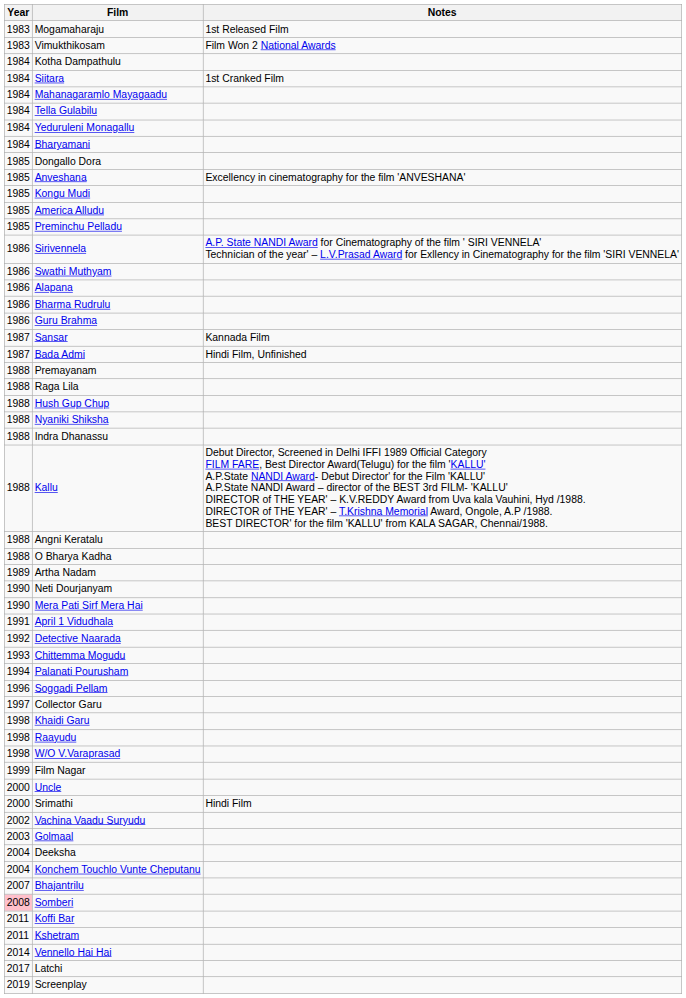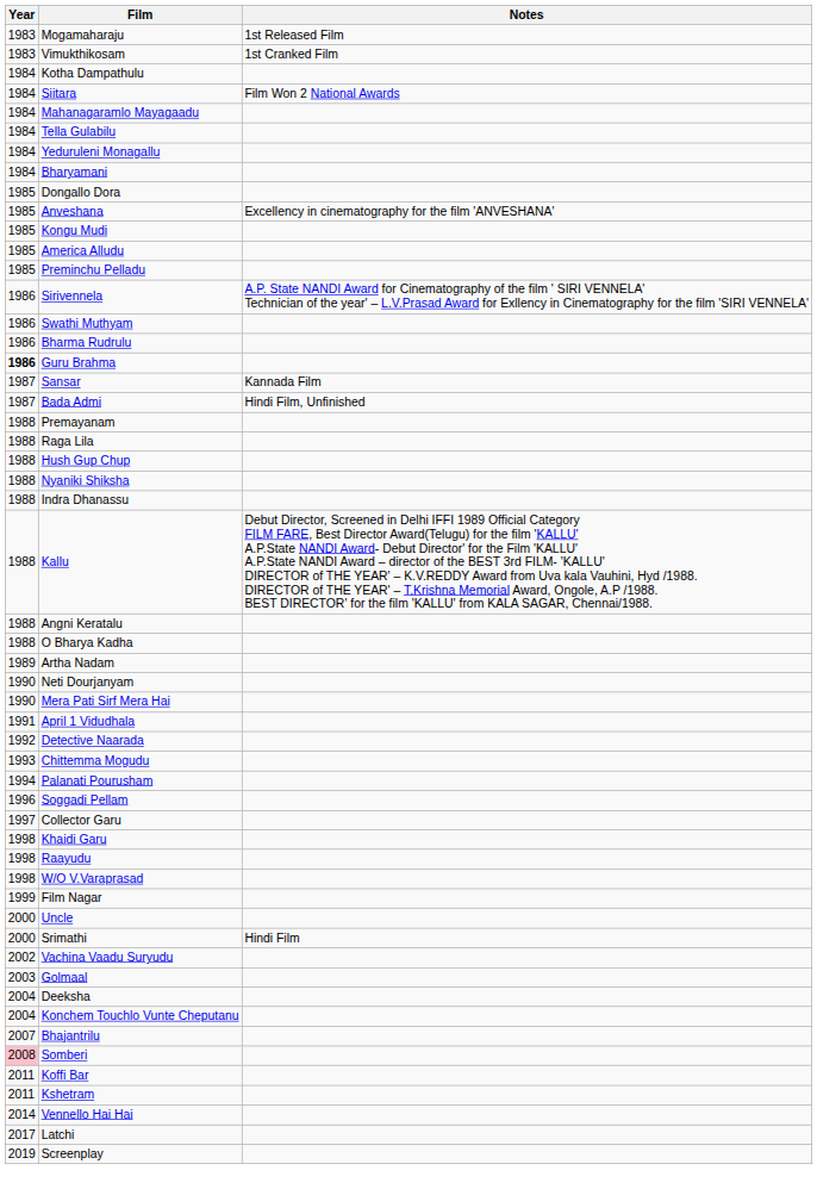Vimukthikosam | Notes: Film Won 2 National Awards -> 1st Cranked Film
Siitara | Notes: 1st Cranked Film -> Film Won 2 National Awards
- row: 1986 | Alapana
Guru Brahma | Year: normal -> bold
